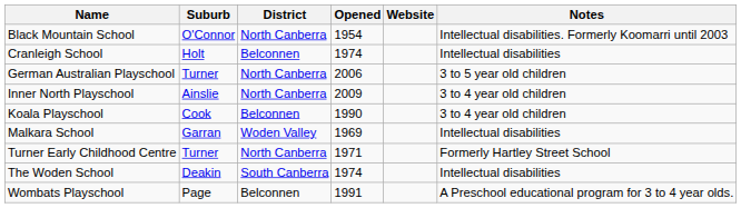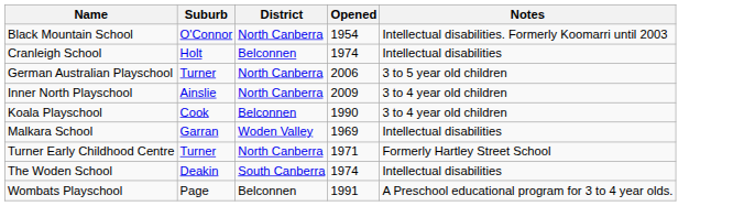- column: Website
